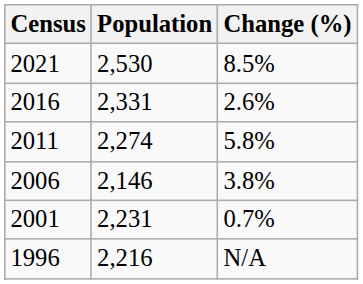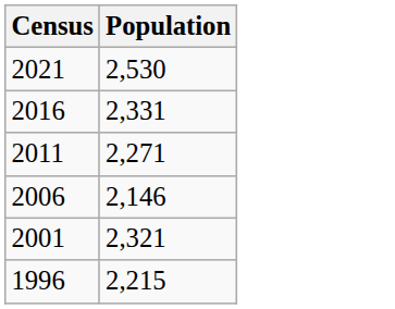- column: Change (%) | 8.5% | 2.6% | 5.8% | 3.8% | 0.7% | N/A
2011 | Population: 2,274 -> 2,271
2001 | Population: 2,231 -> 2,321
1996 | Population: 2,216 -> 2,215
